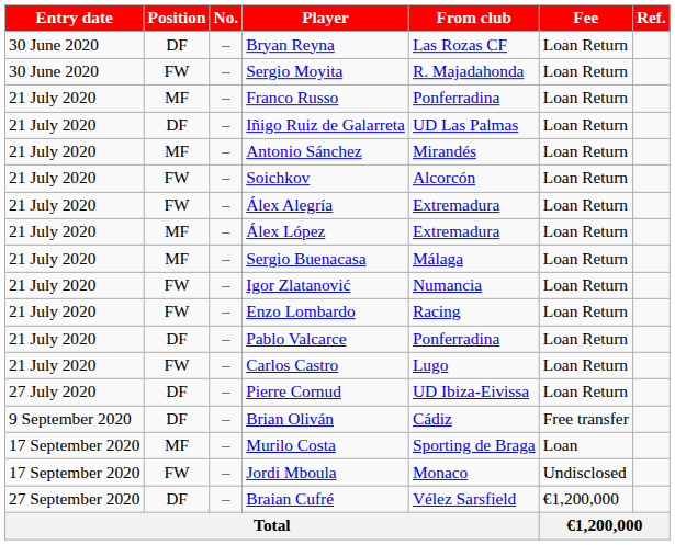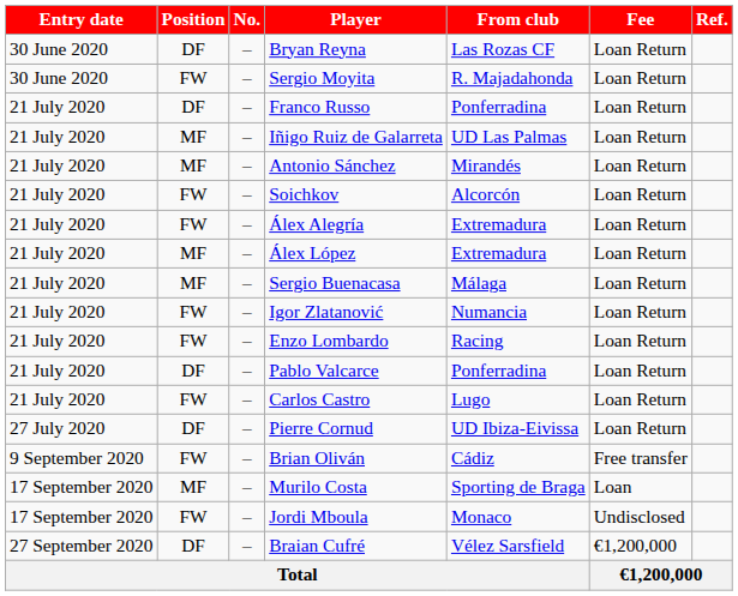Franco Russo | Position: MF -> DF
Iñigo Ruiz de Galarreta | Position: DF -> MF
Brian Oliván | Position: DF -> FW
